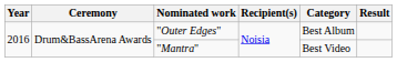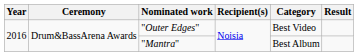"Outer Edges" | Category: Best Album -> Best Video
"Mantra" | Category: Best Video -> Best Album
